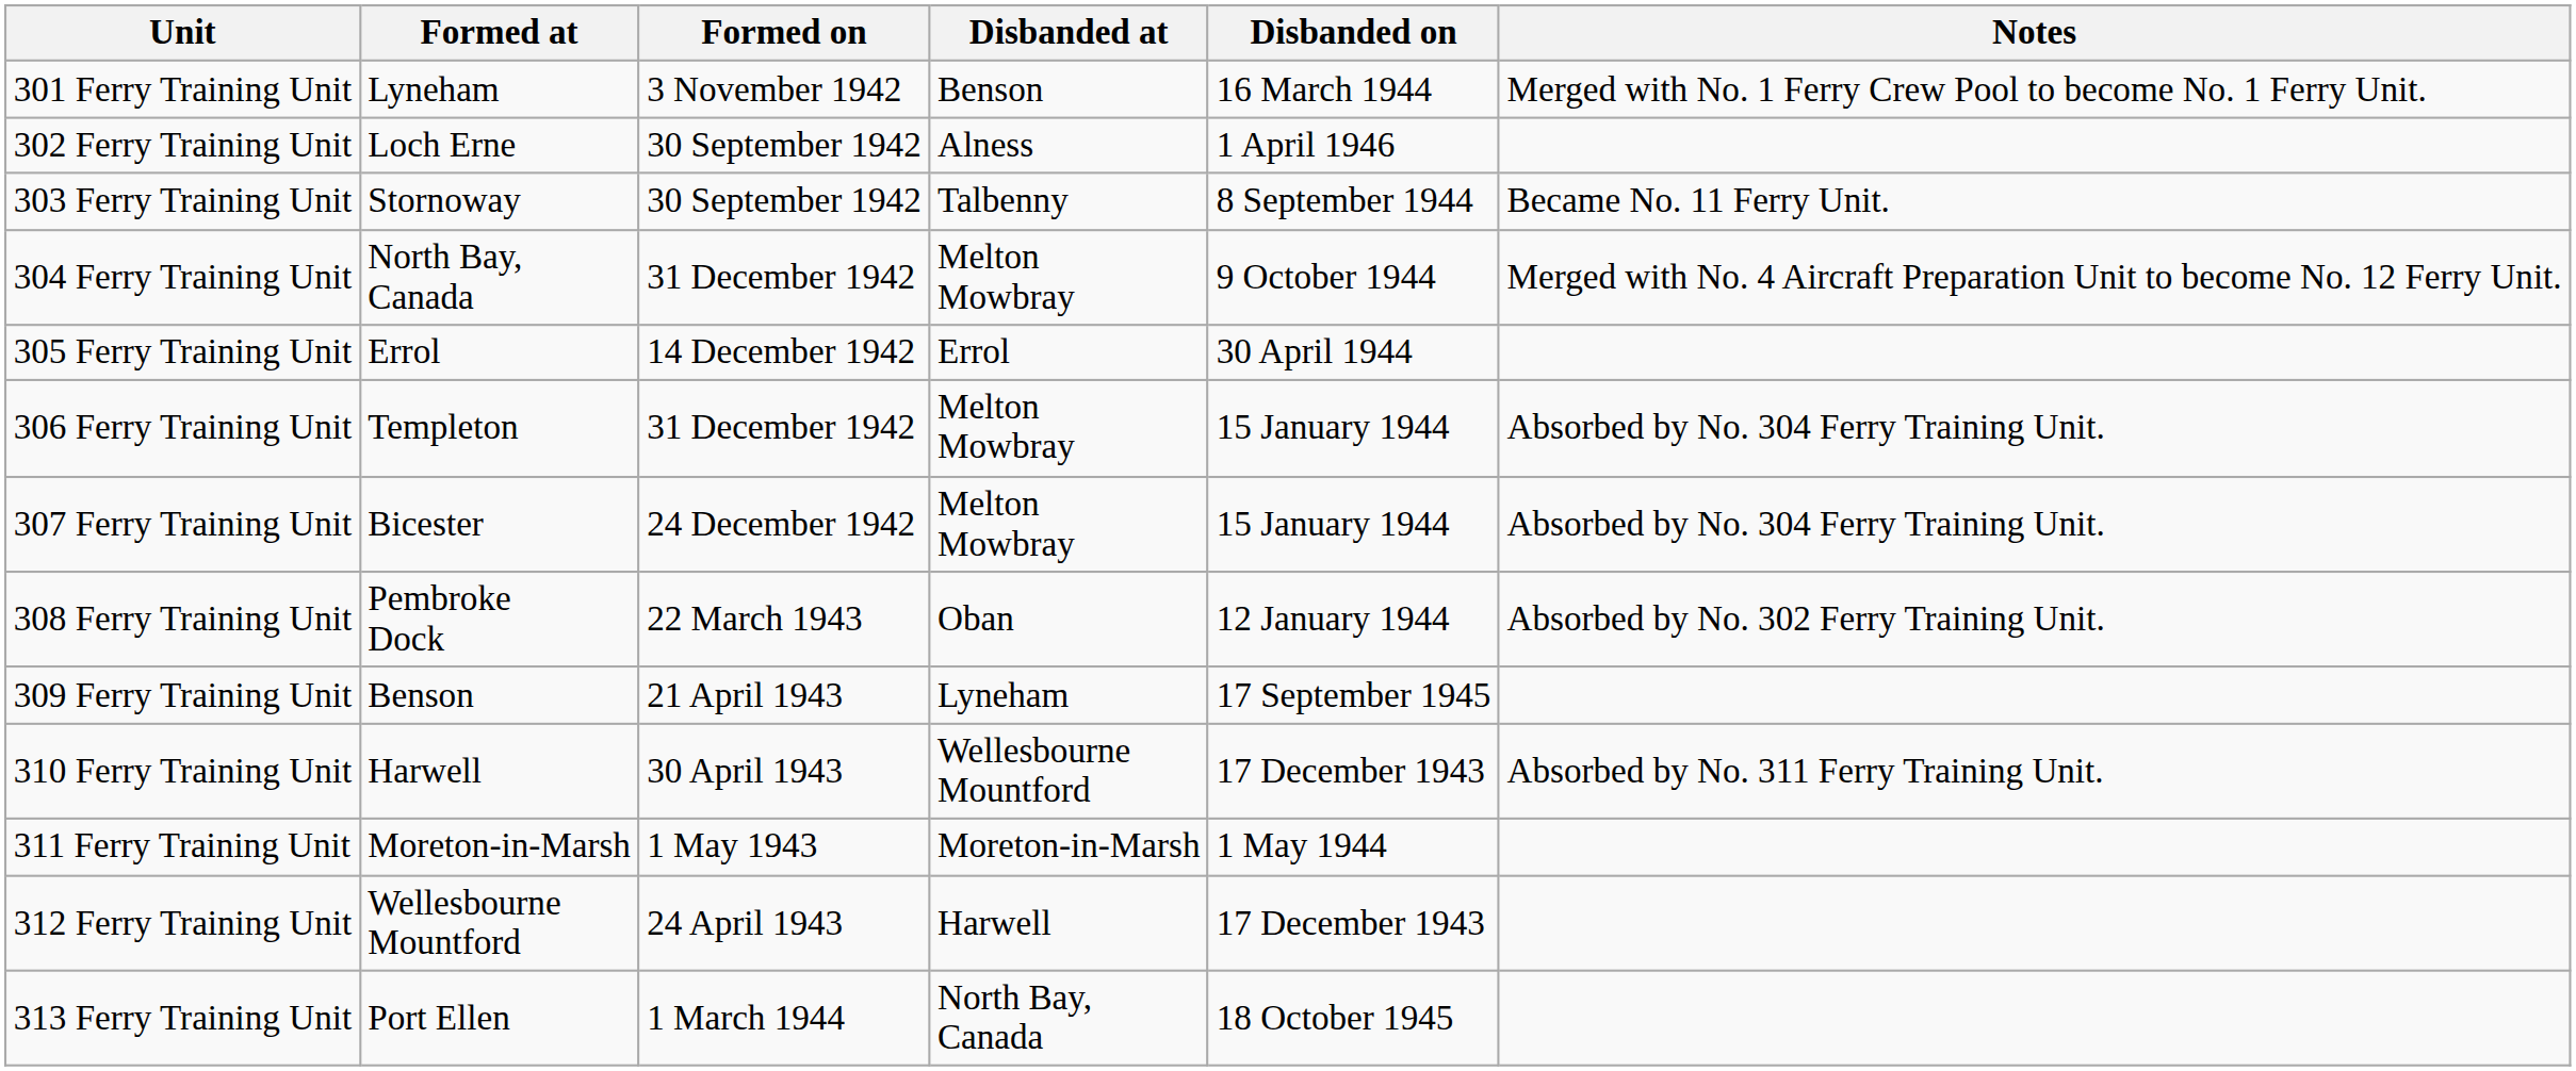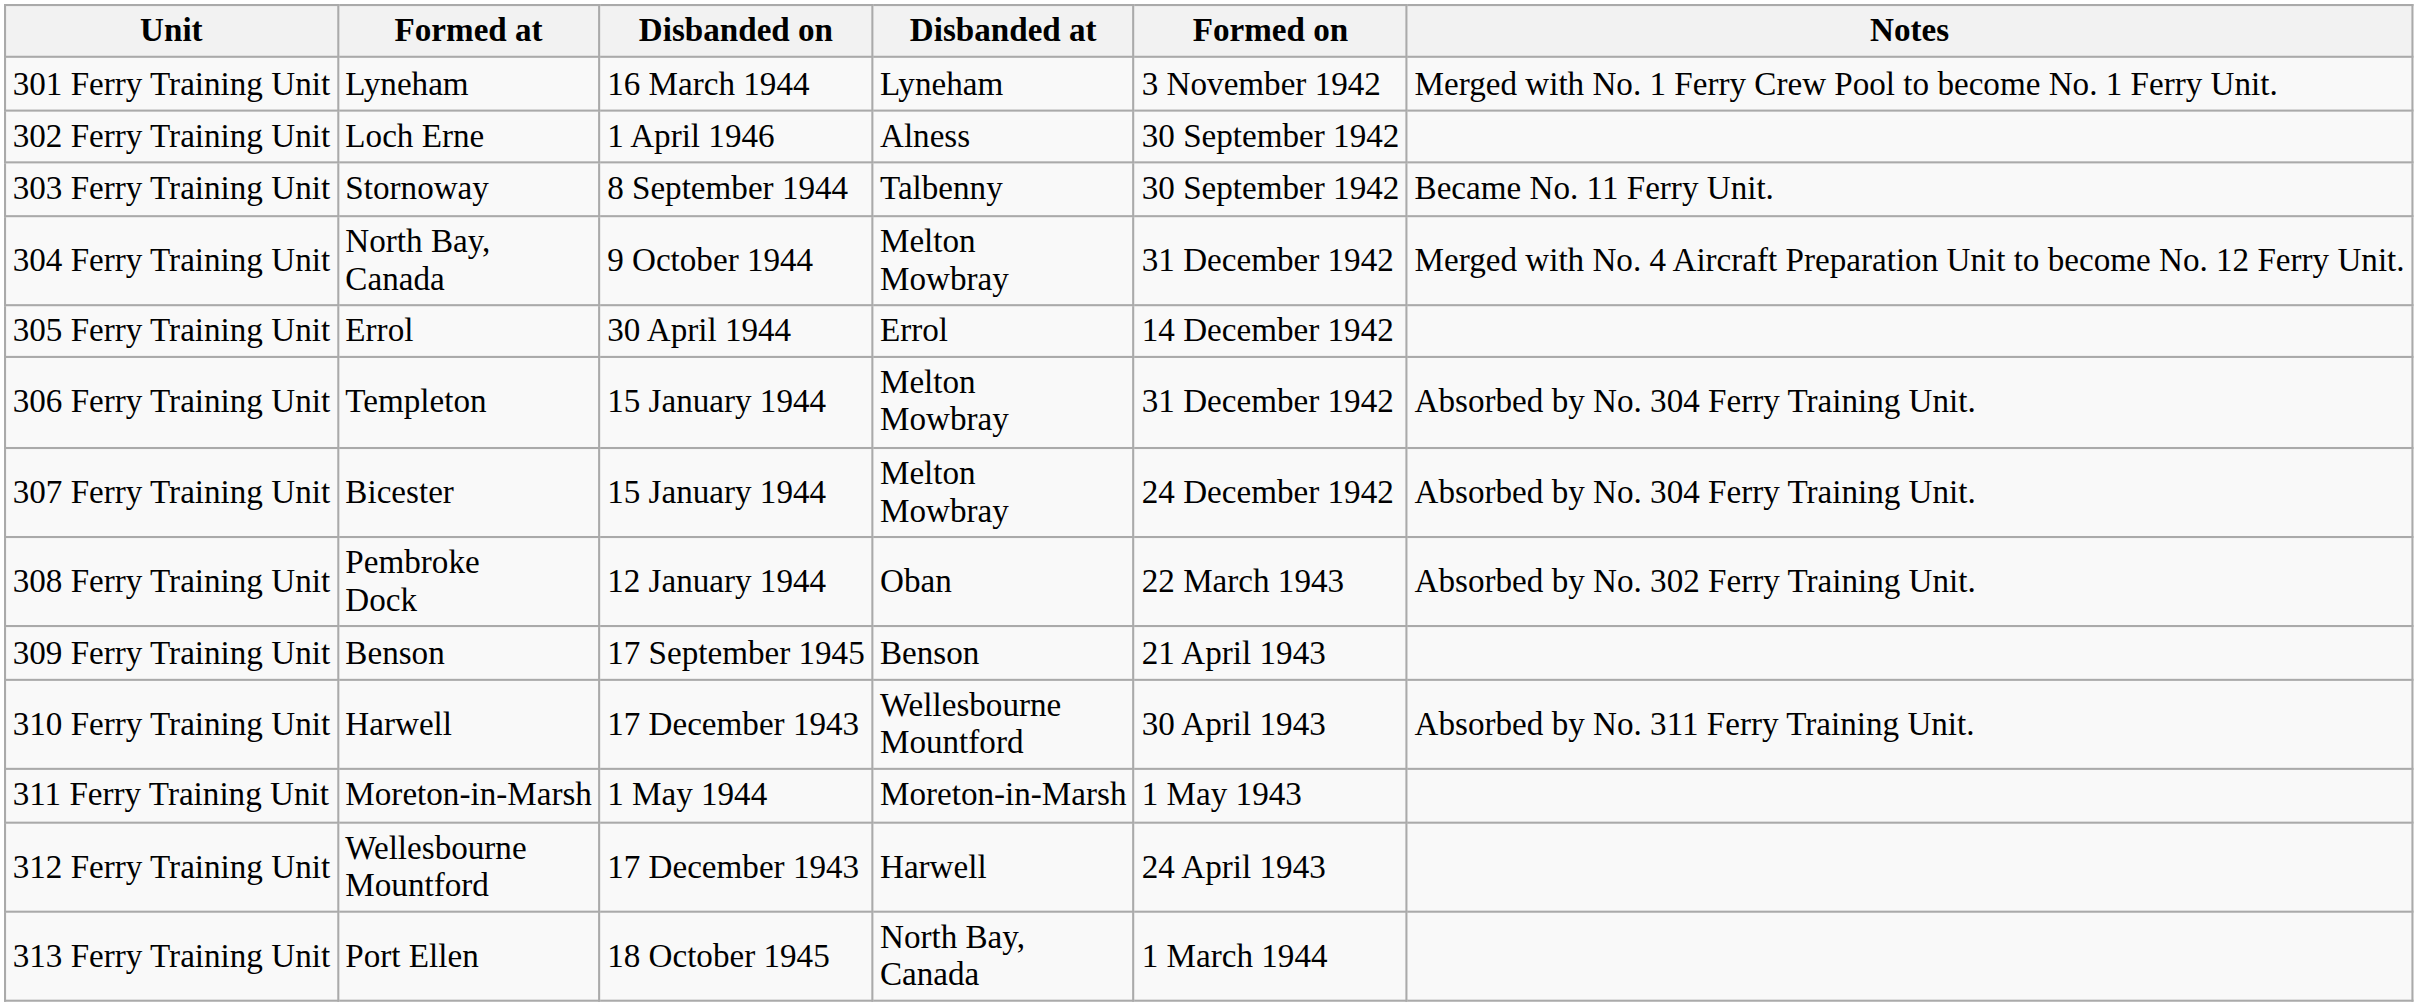columns swapped: Formed on <-> Disbanded on
301 Ferry Training Unit | Disbanded at: Benson -> Lyneham
309 Ferry Training Unit | Disbanded at: Lyneham -> Benson
